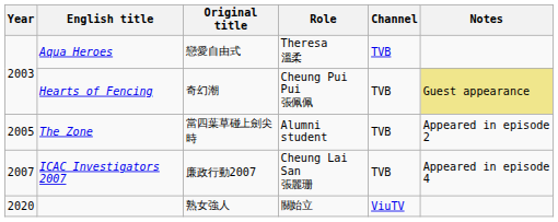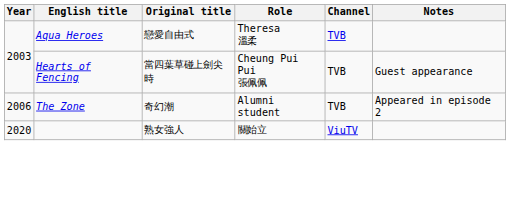Hearts of Fencing | Original title: 奇幻潮 -> 當四葉草碰上劍尖時
Hearts of Fencing | Notes: khaki background -> no background
The Zone | Year: 2005 -> 2006
The Zone | Original title: 當四葉草碰上劍尖時 -> 奇幻潮
- row: 2007 | ICAC Investigators 2007 | 廉政行動2007 | Cheung Lai San 張麗珊 | TVB | Appeared in episode 4
